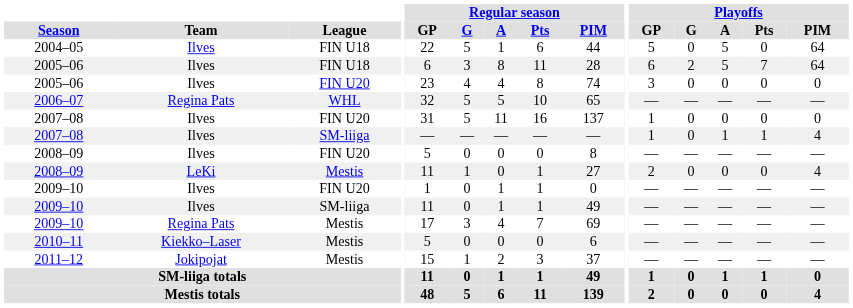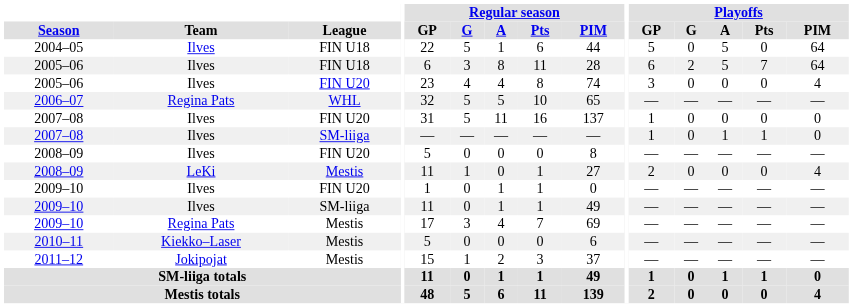2005–06 / FIN U20 | Playoffs / PIM: 0 -> 4
2007–08 / SM-liiga | Playoffs / PIM: 4 -> 0
